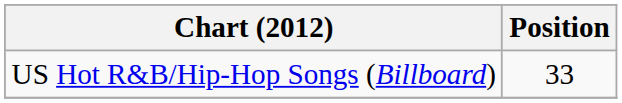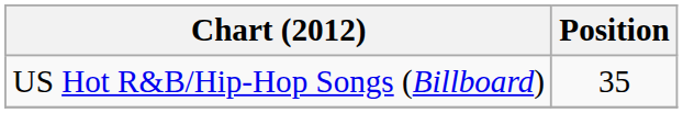US Hot R&B/Hip-Hop Songs (Billboard) | Position: 33 -> 35
